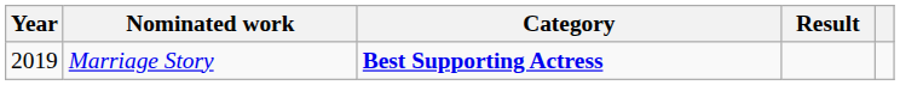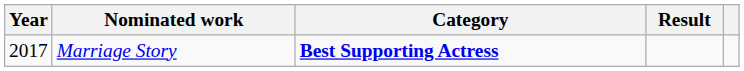Marriage Story | Year: 2019 -> 2017
